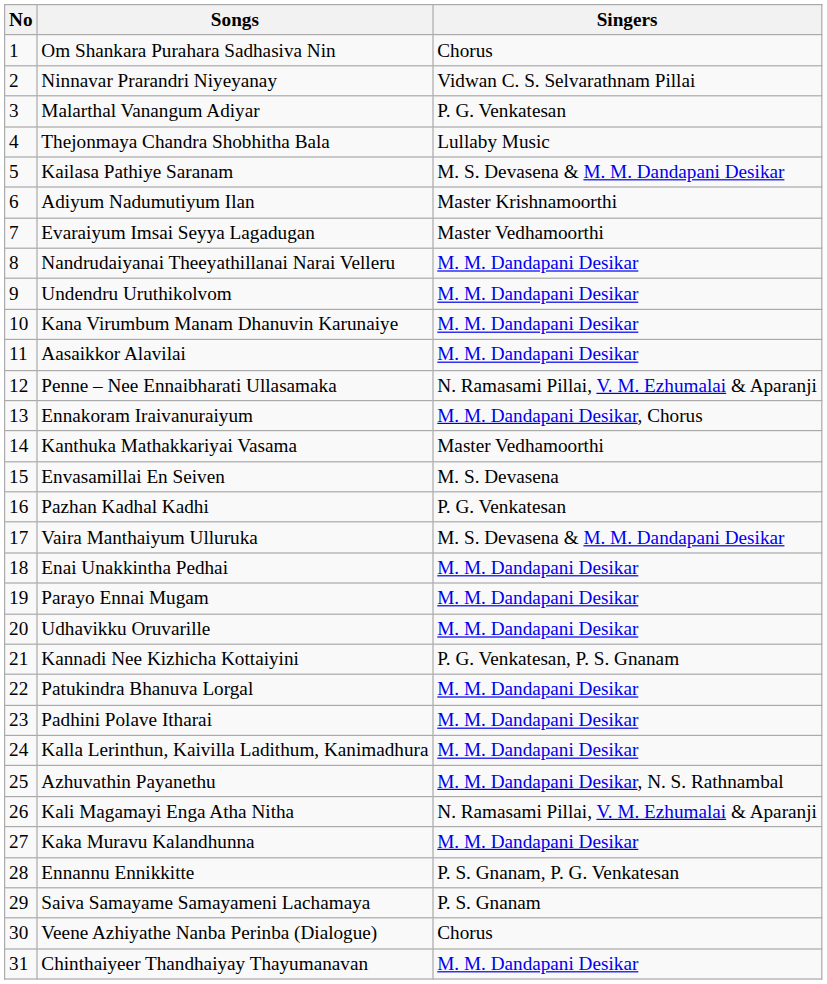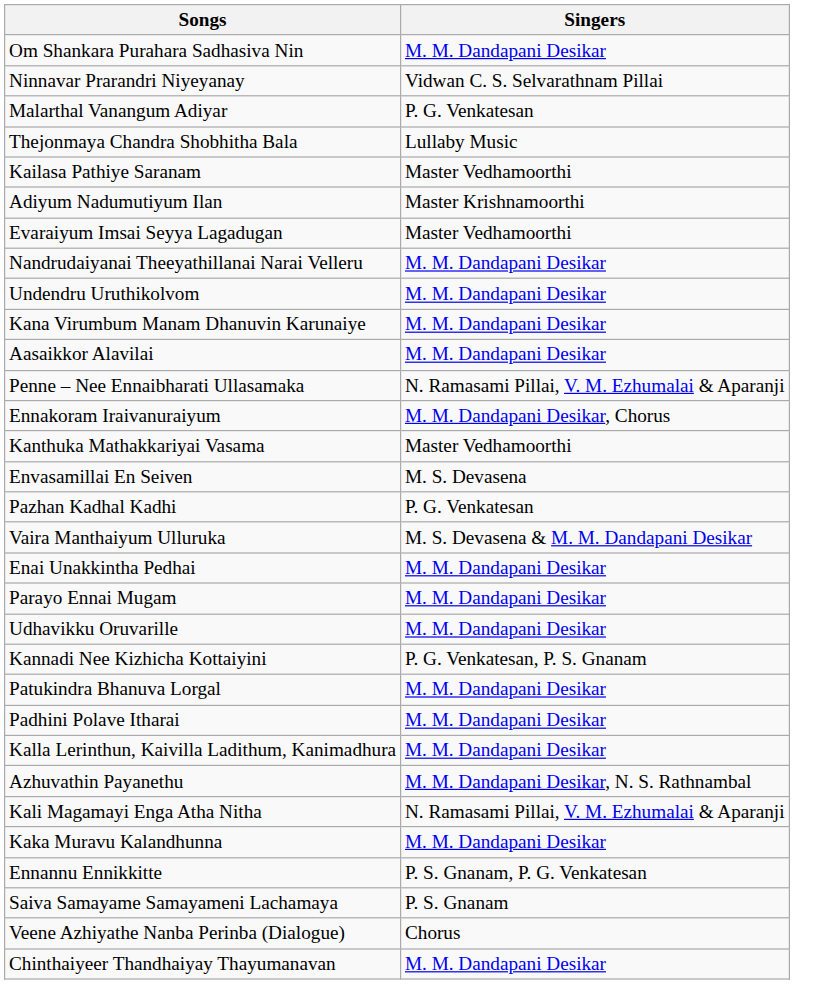- column: No | 1 | 2 | 3 | 4 | 5 | 6 | 7 | 8 | 9 | 10 | 11 | 12 | 13 | 14 | 15 | 16 | 17 | 18 | 19 | 20 | 21 | 22 | 23 | 24 | 25 | 26 | 27 | 28 | 29 | 30 | 31
Om Shankara Purahara Sadhasiva Nin | Singers: Chorus -> M. M. Dandapani Desikar
Kailasa Pathiye Saranam | Singers: M. S. Devasena & M. M. Dandapani Desikar -> Master Vedhamoorthi
